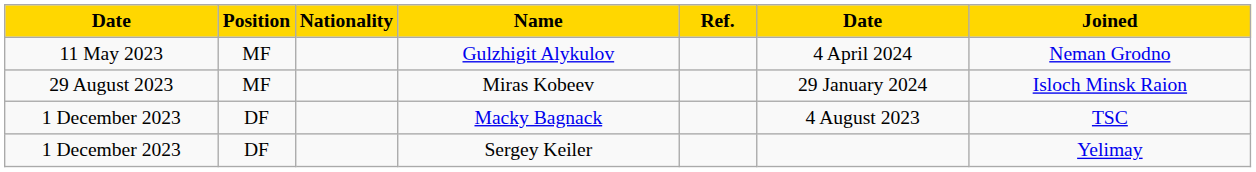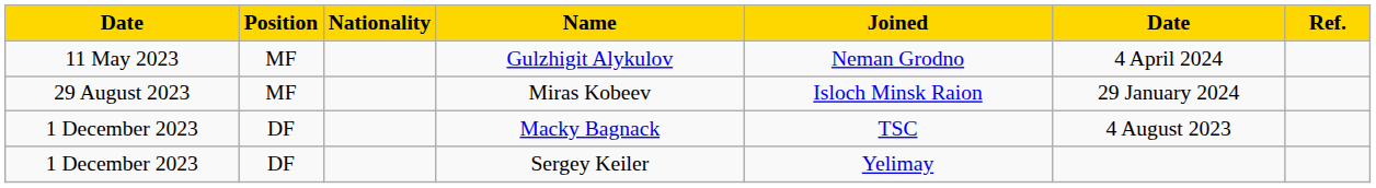columns swapped: Joined <-> Ref.
